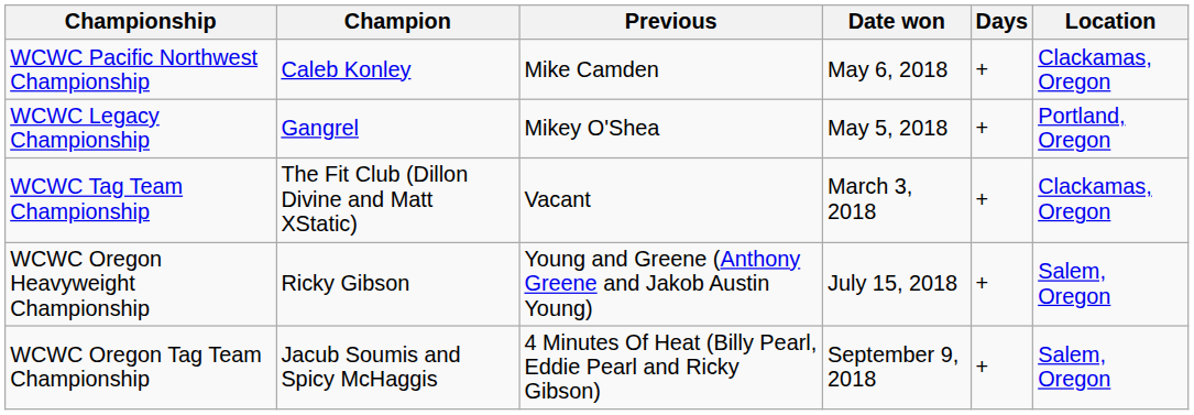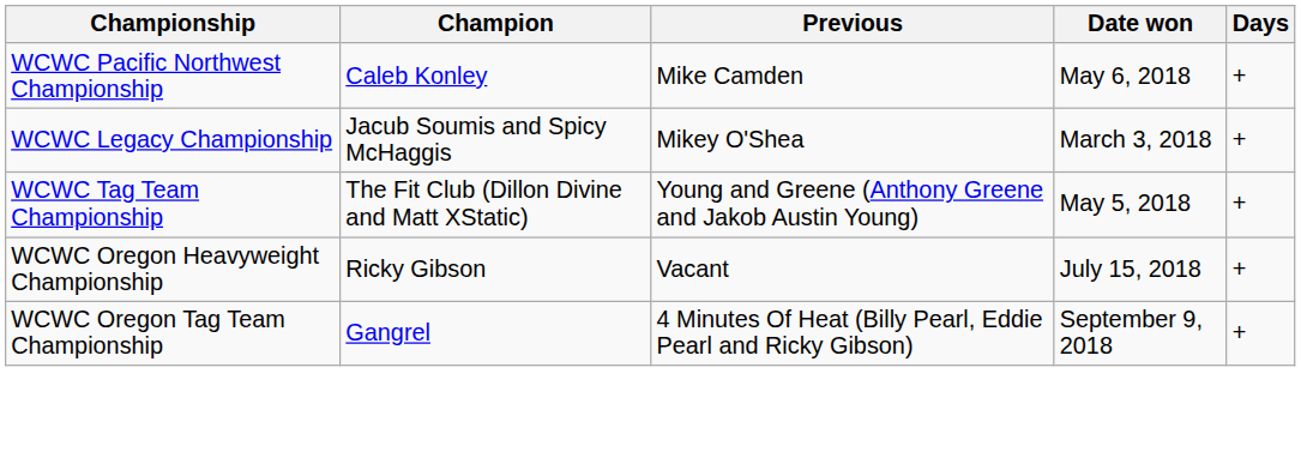- column: Location | Clackamas, Oregon | Portland, Oregon | Clackamas, Oregon | Salem, Oregon | Salem, Oregon
WCWC Legacy Championship | Champion: Gangrel -> Jacub Soumis and Spicy McHaggis
WCWC Legacy Championship | Date won: May 5, 2018 -> March 3, 2018
WCWC Tag Team Championship | Previous: Vacant -> Young and Greene (Anthony Greene and Jakob Austin Young)
WCWC Tag Team Championship | Date won: March 3, 2018 -> May 5, 2018
WCWC Oregon Heavyweight Championship | Previous: Young and Greene (Anthony Greene and Jakob Austin Young) -> Vacant
WCWC Oregon Tag Team Championship | Champion: Jacub Soumis and Spicy McHaggis -> Gangrel
